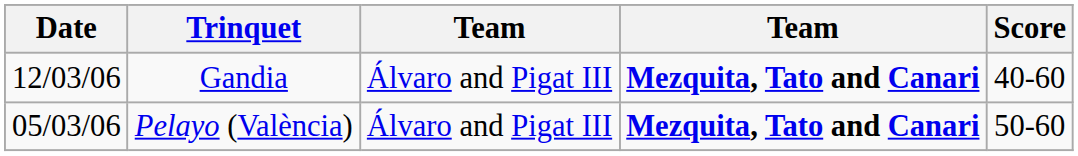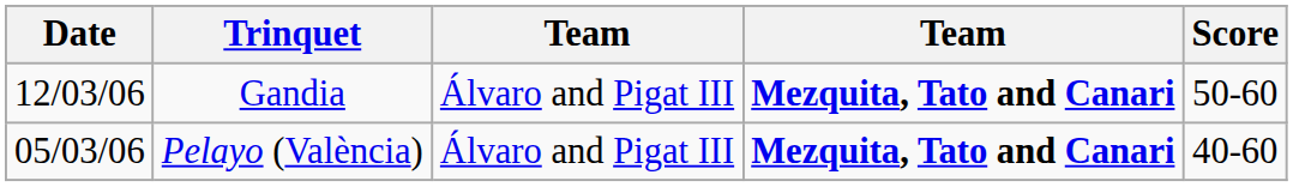Gandia | Score: 40-60 -> 50-60
Pelayo (València) | Score: 50-60 -> 40-60
